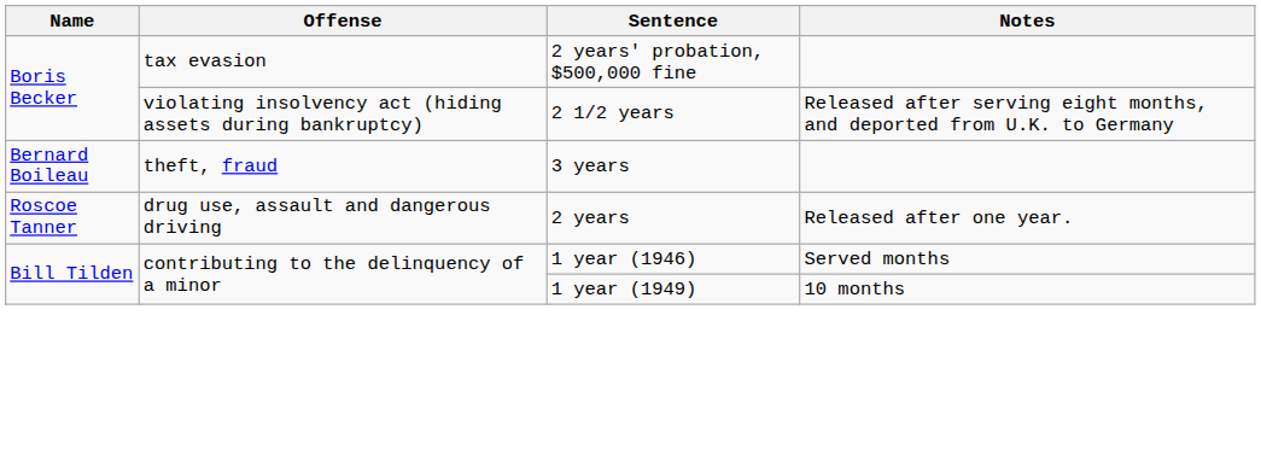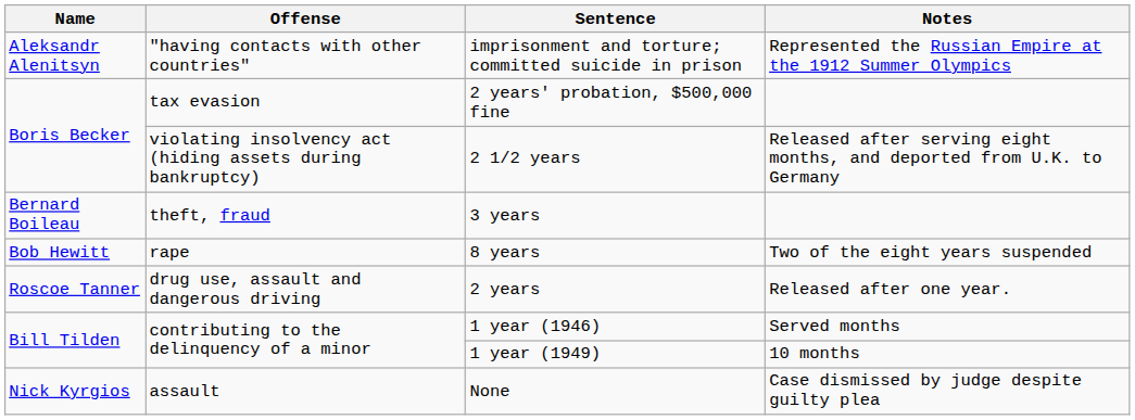+ row: Aleksandr Alenitsyn | "having contacts with other countries" | imprisonment and torture; committed suicide in prison | Represented the Russian Empire at the 1912 Summer Olympics
+ row: Bob Hewitt | rape | 8 years | Two of the eight years suspended
+ row: Nick Kyrgios | assault | None | Case dismissed by judge despite guilty plea
